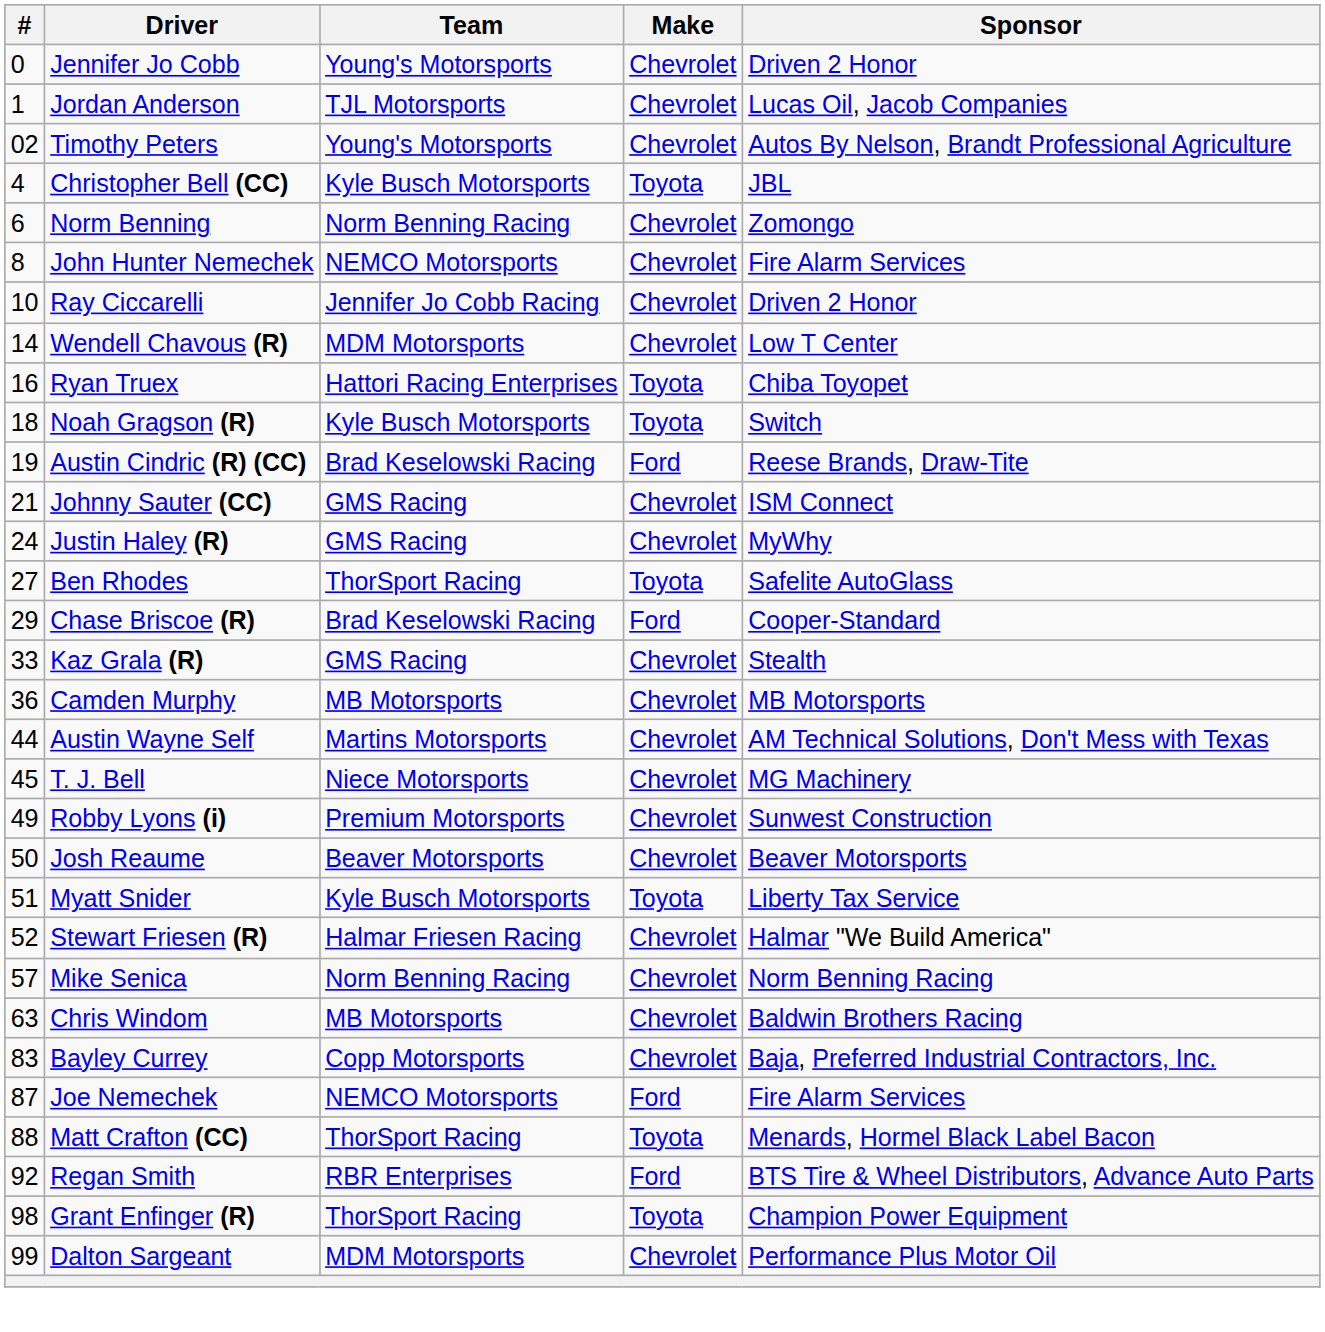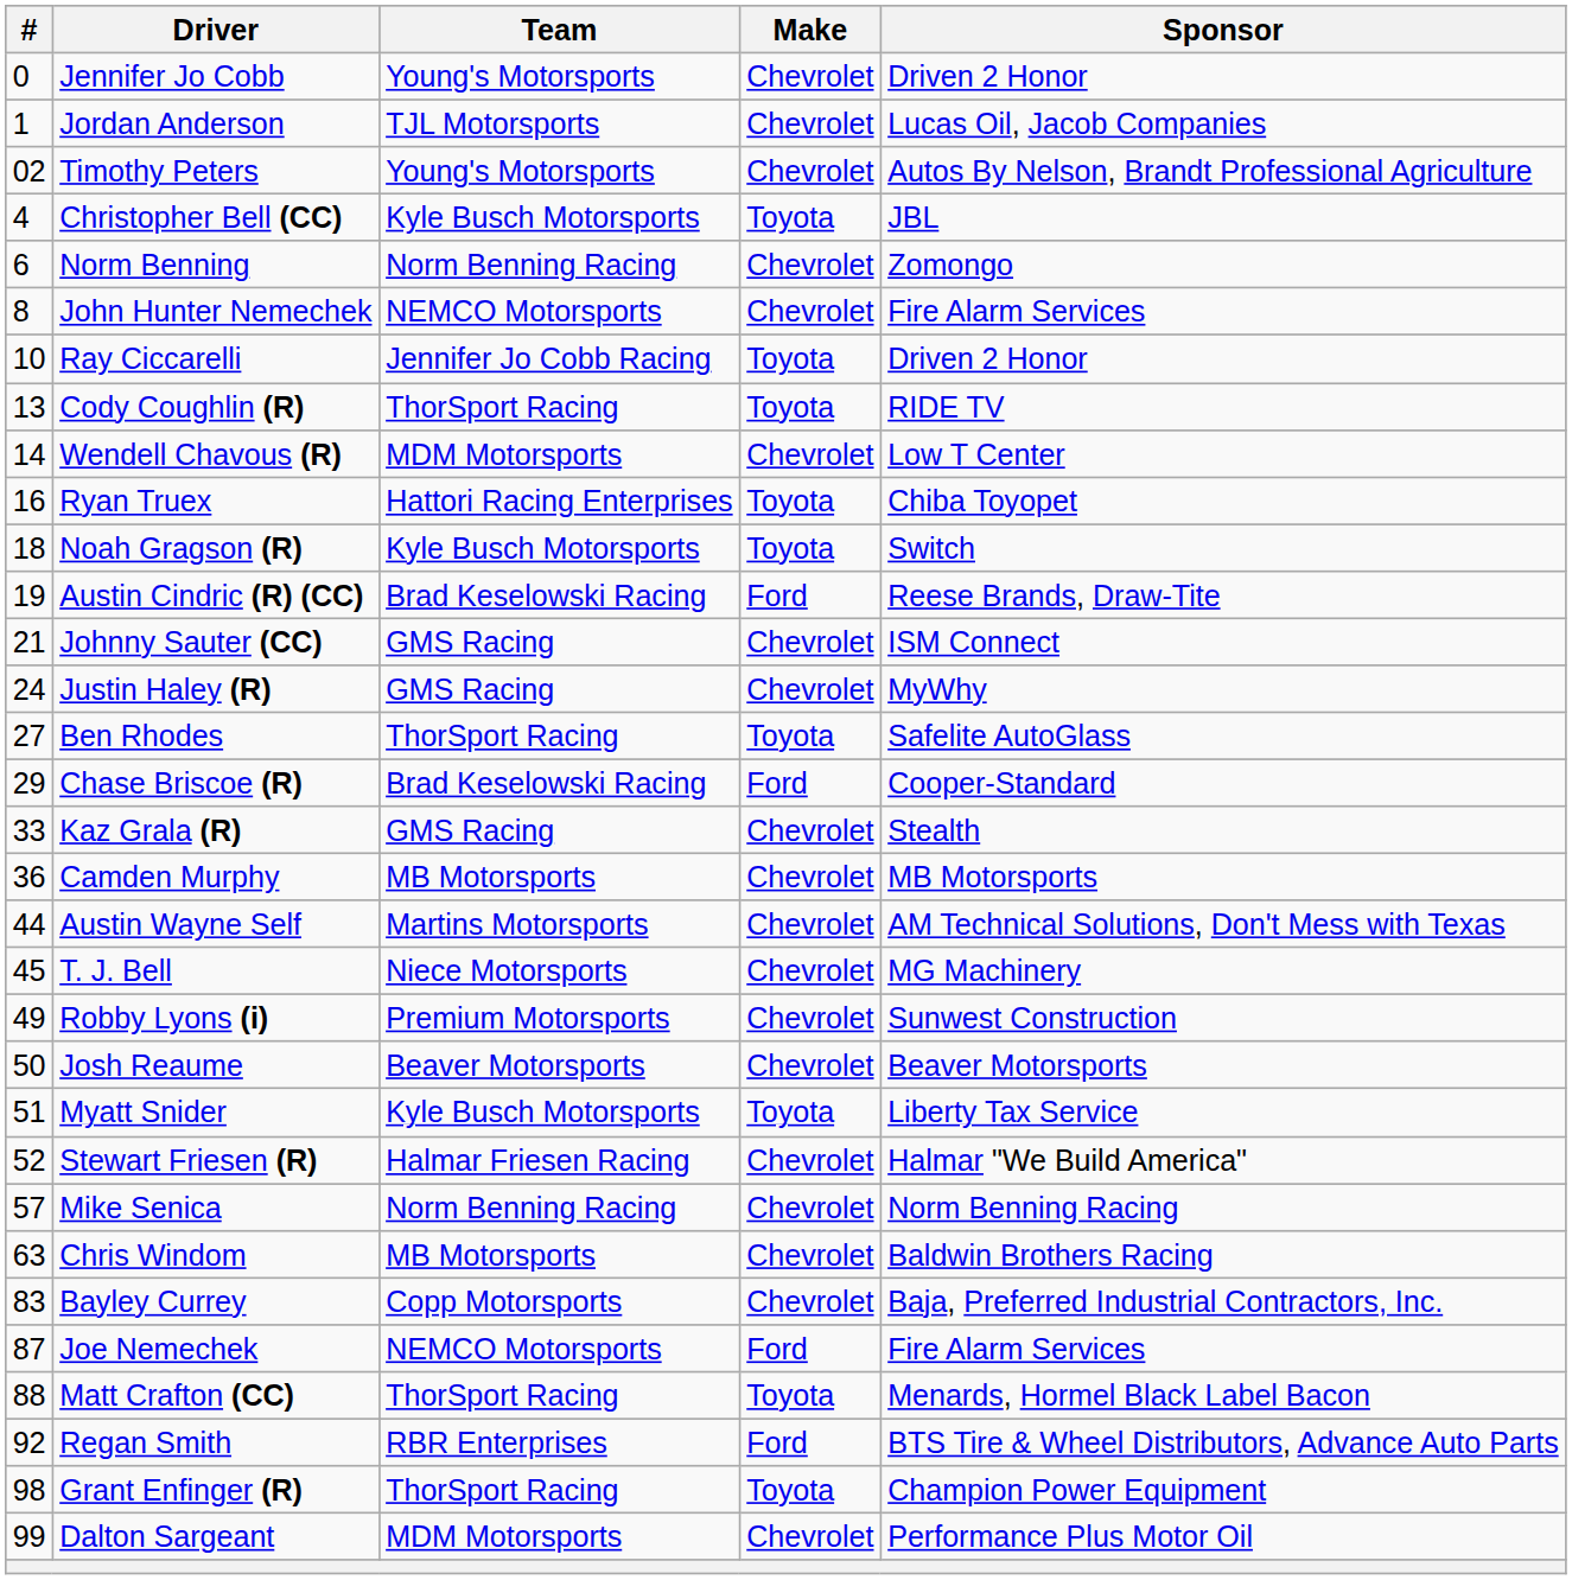Ray Ciccarelli | Make: Chevrolet -> Toyota
+ row: 13 | Cody Coughlin (R) | ThorSport Racing | Toyota | RIDE TV
